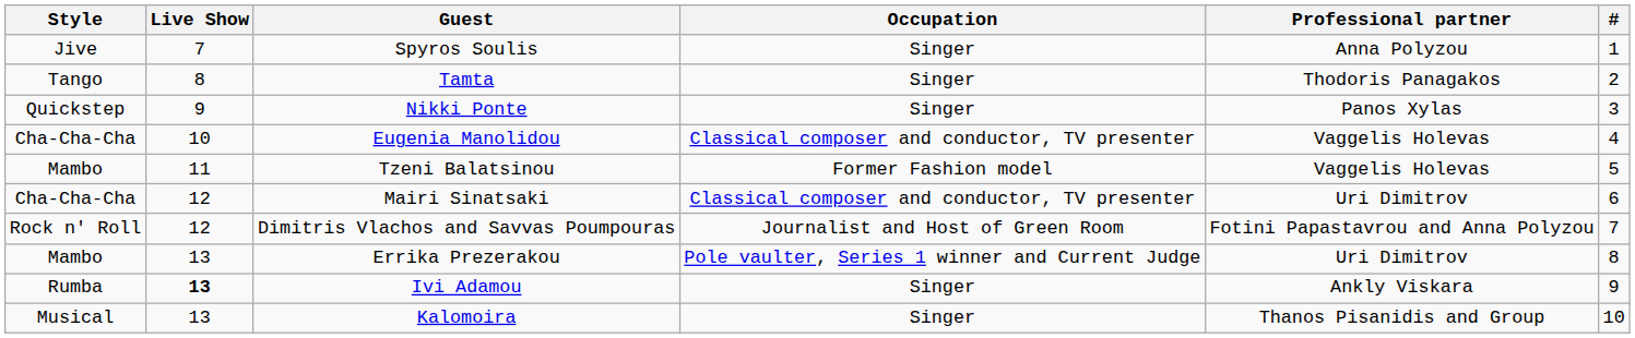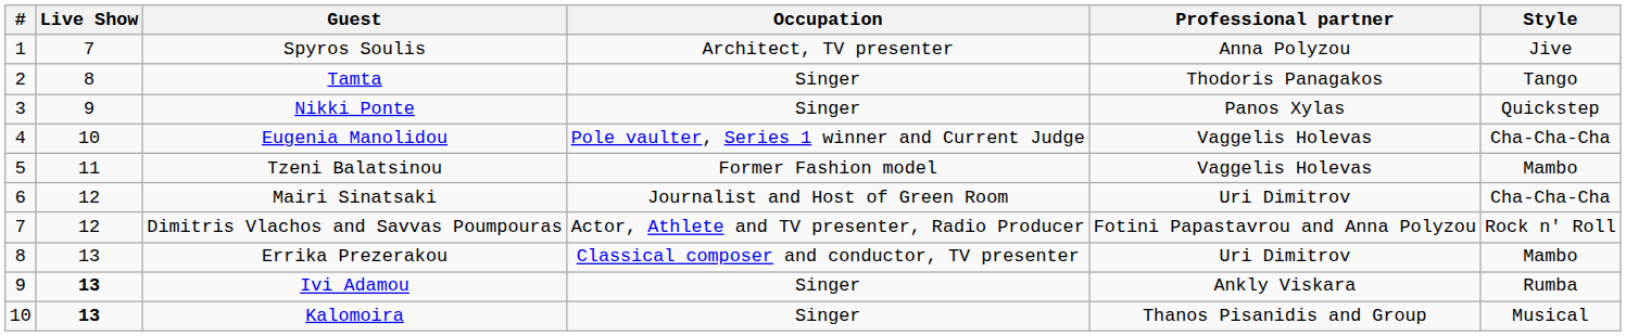columns swapped: # <-> Style
Spyros Soulis | Occupation: Singer -> Architect, TV presenter
Eugenia Manolidou | Occupation: Classical composer and conductor, TV presenter -> Pole vaulter, Series 1 winner and Current Judge
Mairi Sinatsaki | Occupation: Classical composer and conductor, TV presenter -> Journalist and Host of Green Room
Dimitris Vlachos and Savvas Poumpouras | Occupation: Journalist and Host of Green Room -> Actor, Athlete and TV presenter, Radio Producer
Errika Prezerakou | Occupation: Pole vaulter, Series 1 winner and Current Judge -> Classical composer and conductor, TV presenter
Kalomoira | Live Show: normal -> bold
